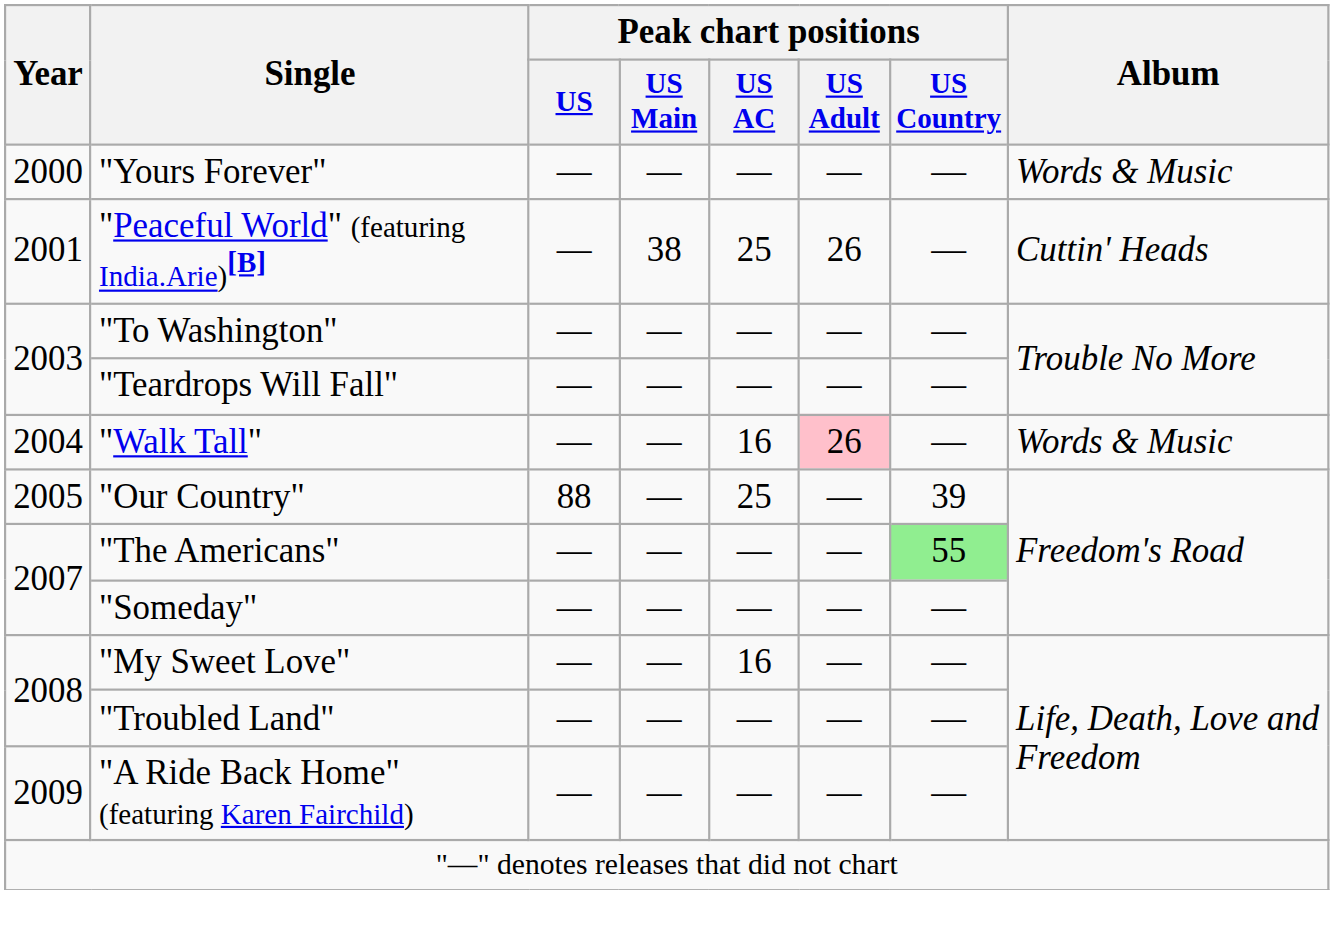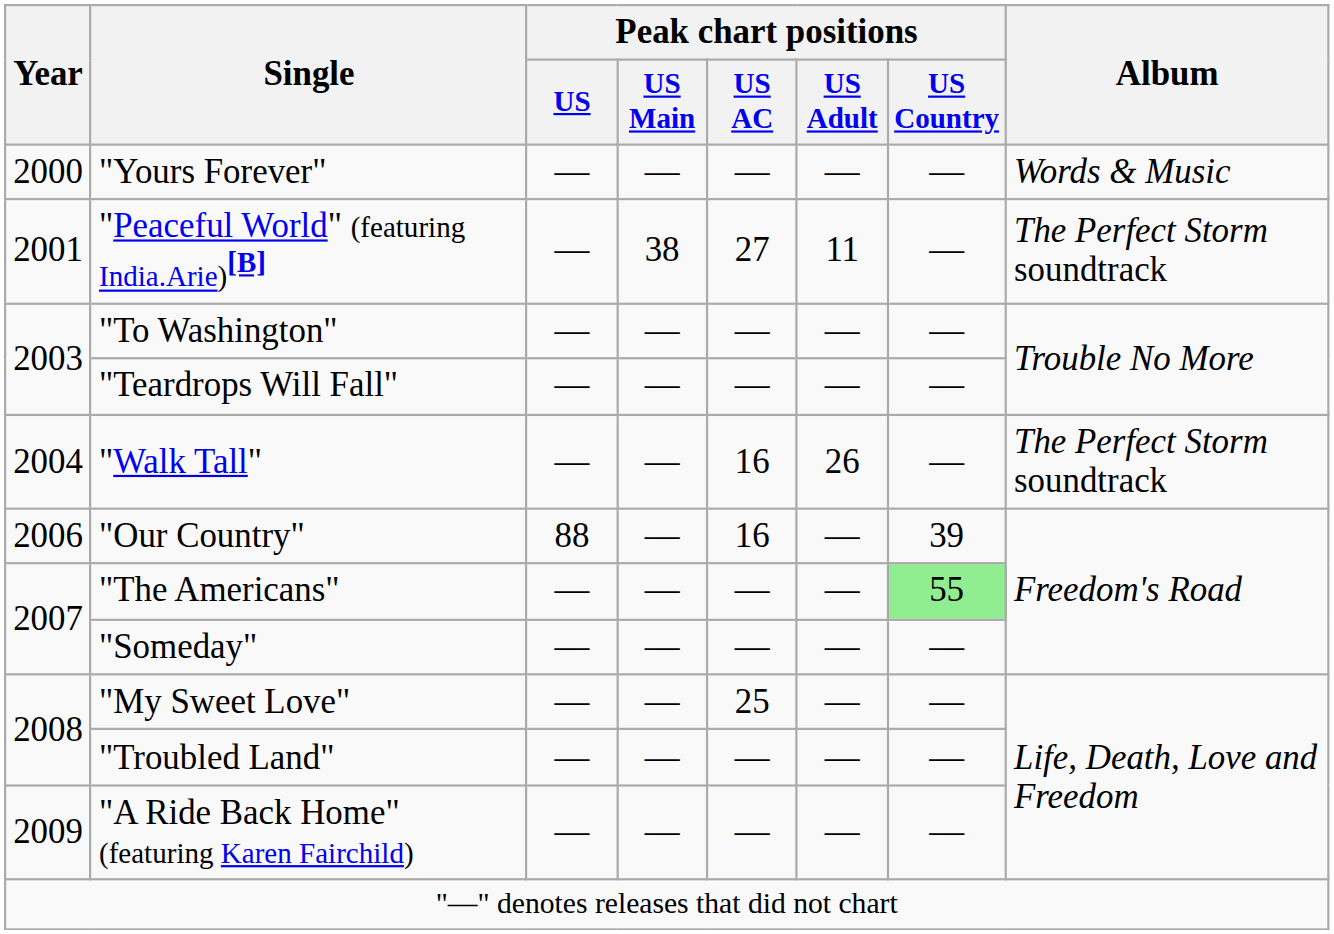"Peaceful World" (featuring India.Arie)[B] | Peak chart positions / US AC: 25 -> 27
"Peaceful World" (featuring India.Arie)[B] | Peak chart positions / US Adult: 26 -> 11
"Peaceful World" (featuring India.Arie)[B] | Album: Cuttin' Heads -> The Perfect Storm soundtrack
"Walk Tall" | Peak chart positions / US Adult: pink background -> no background
"Walk Tall" | Album: Words & Music -> The Perfect Storm soundtrack
"Our Country" | Year: 2005 -> 2006
"Our Country" | Peak chart positions / US AC: 25 -> 16
"My Sweet Love" | Peak chart positions / US AC: 16 -> 25
